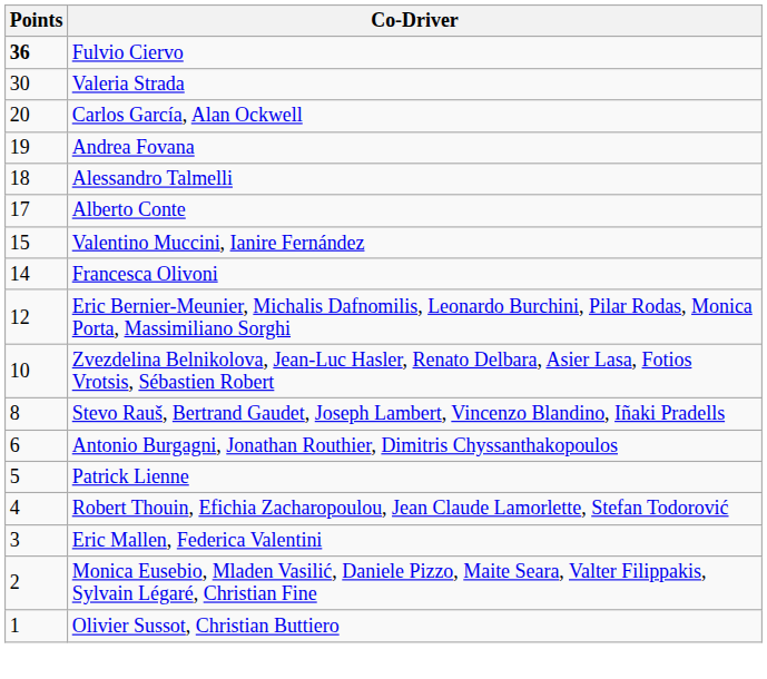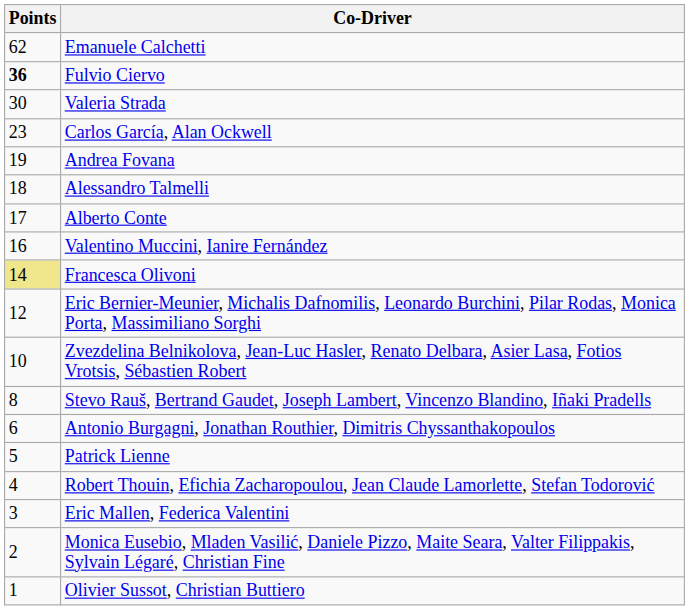+ row: 62 | Emanuele Calchetti
Carlos García, Alan Ockwell | Points: 20 -> 23
Valentino Muccini, Ianire Fernández | Points: 15 -> 16
Francesca Olivoni | Points: no background -> khaki background
